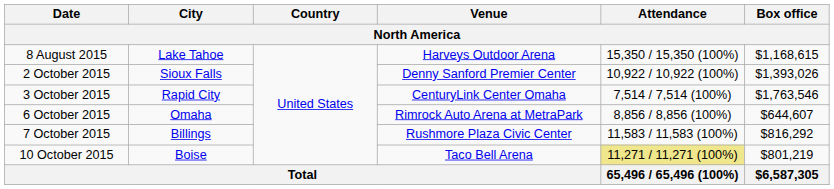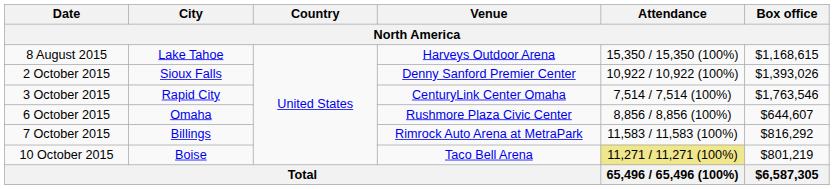6 October 2015 | Venue: Rimrock Auto Arena at MetraPark -> Rushmore Plaza Civic Center
7 October 2015 | Venue: Rushmore Plaza Civic Center -> Rimrock Auto Arena at MetraPark
